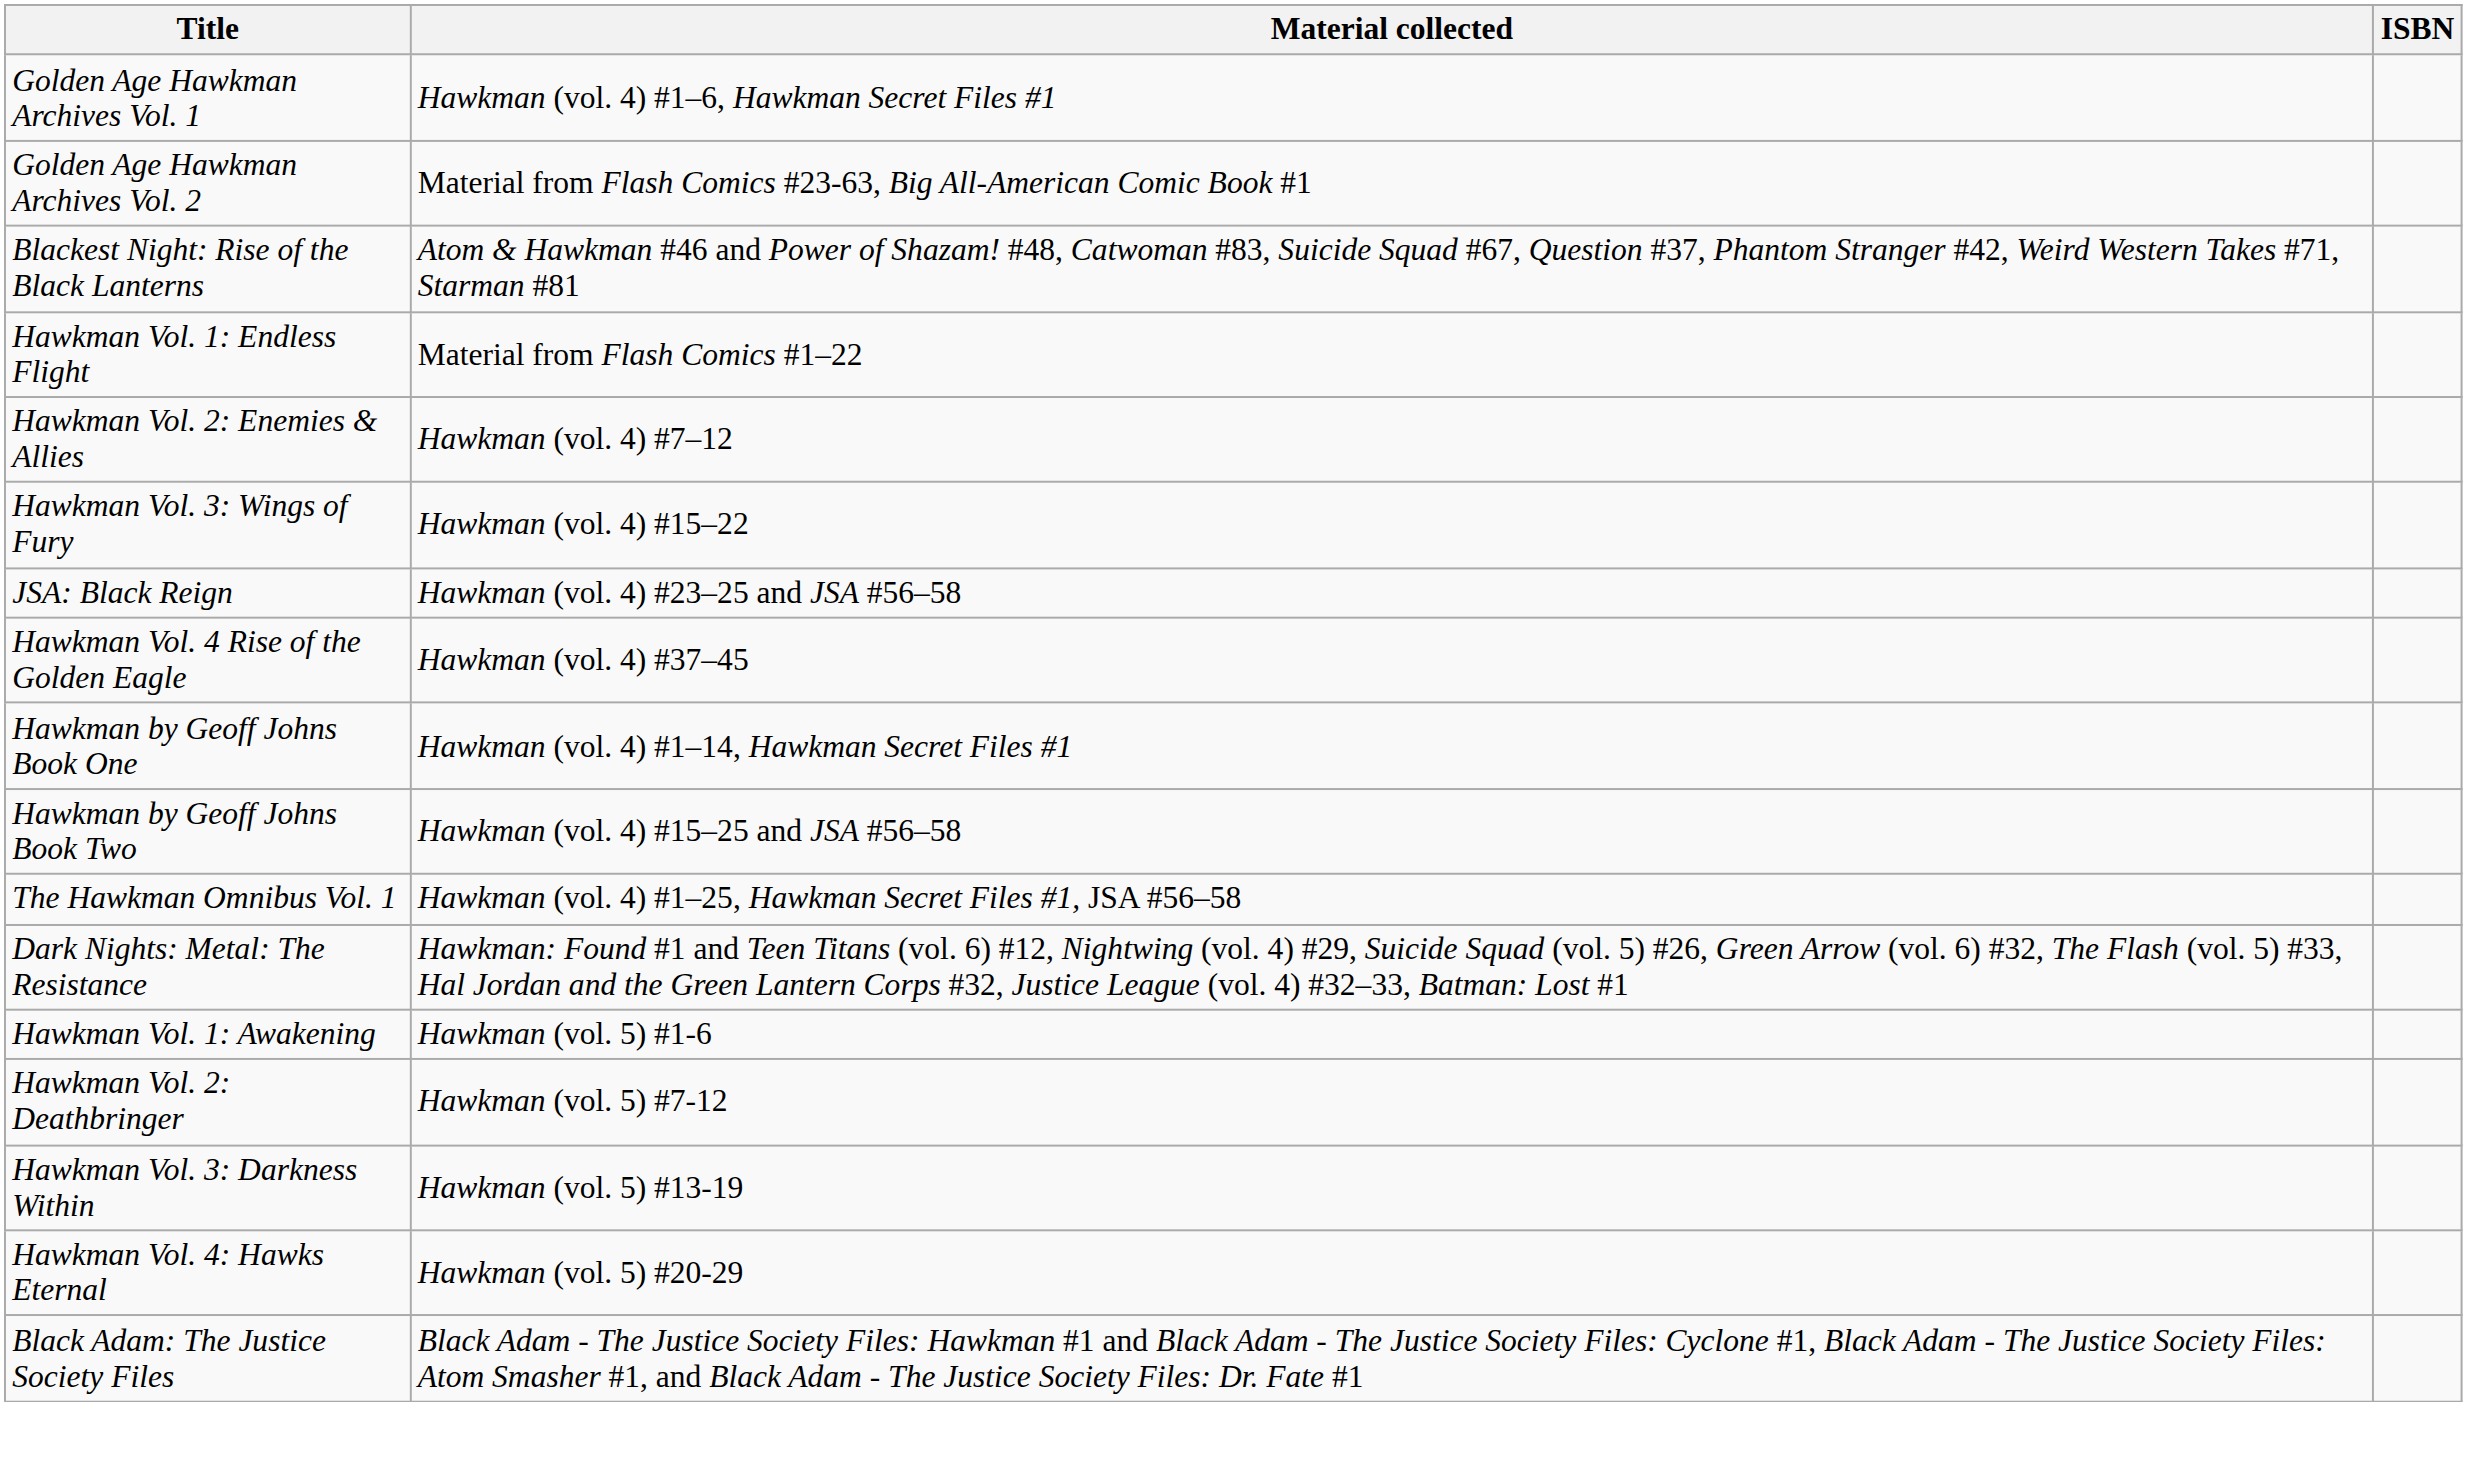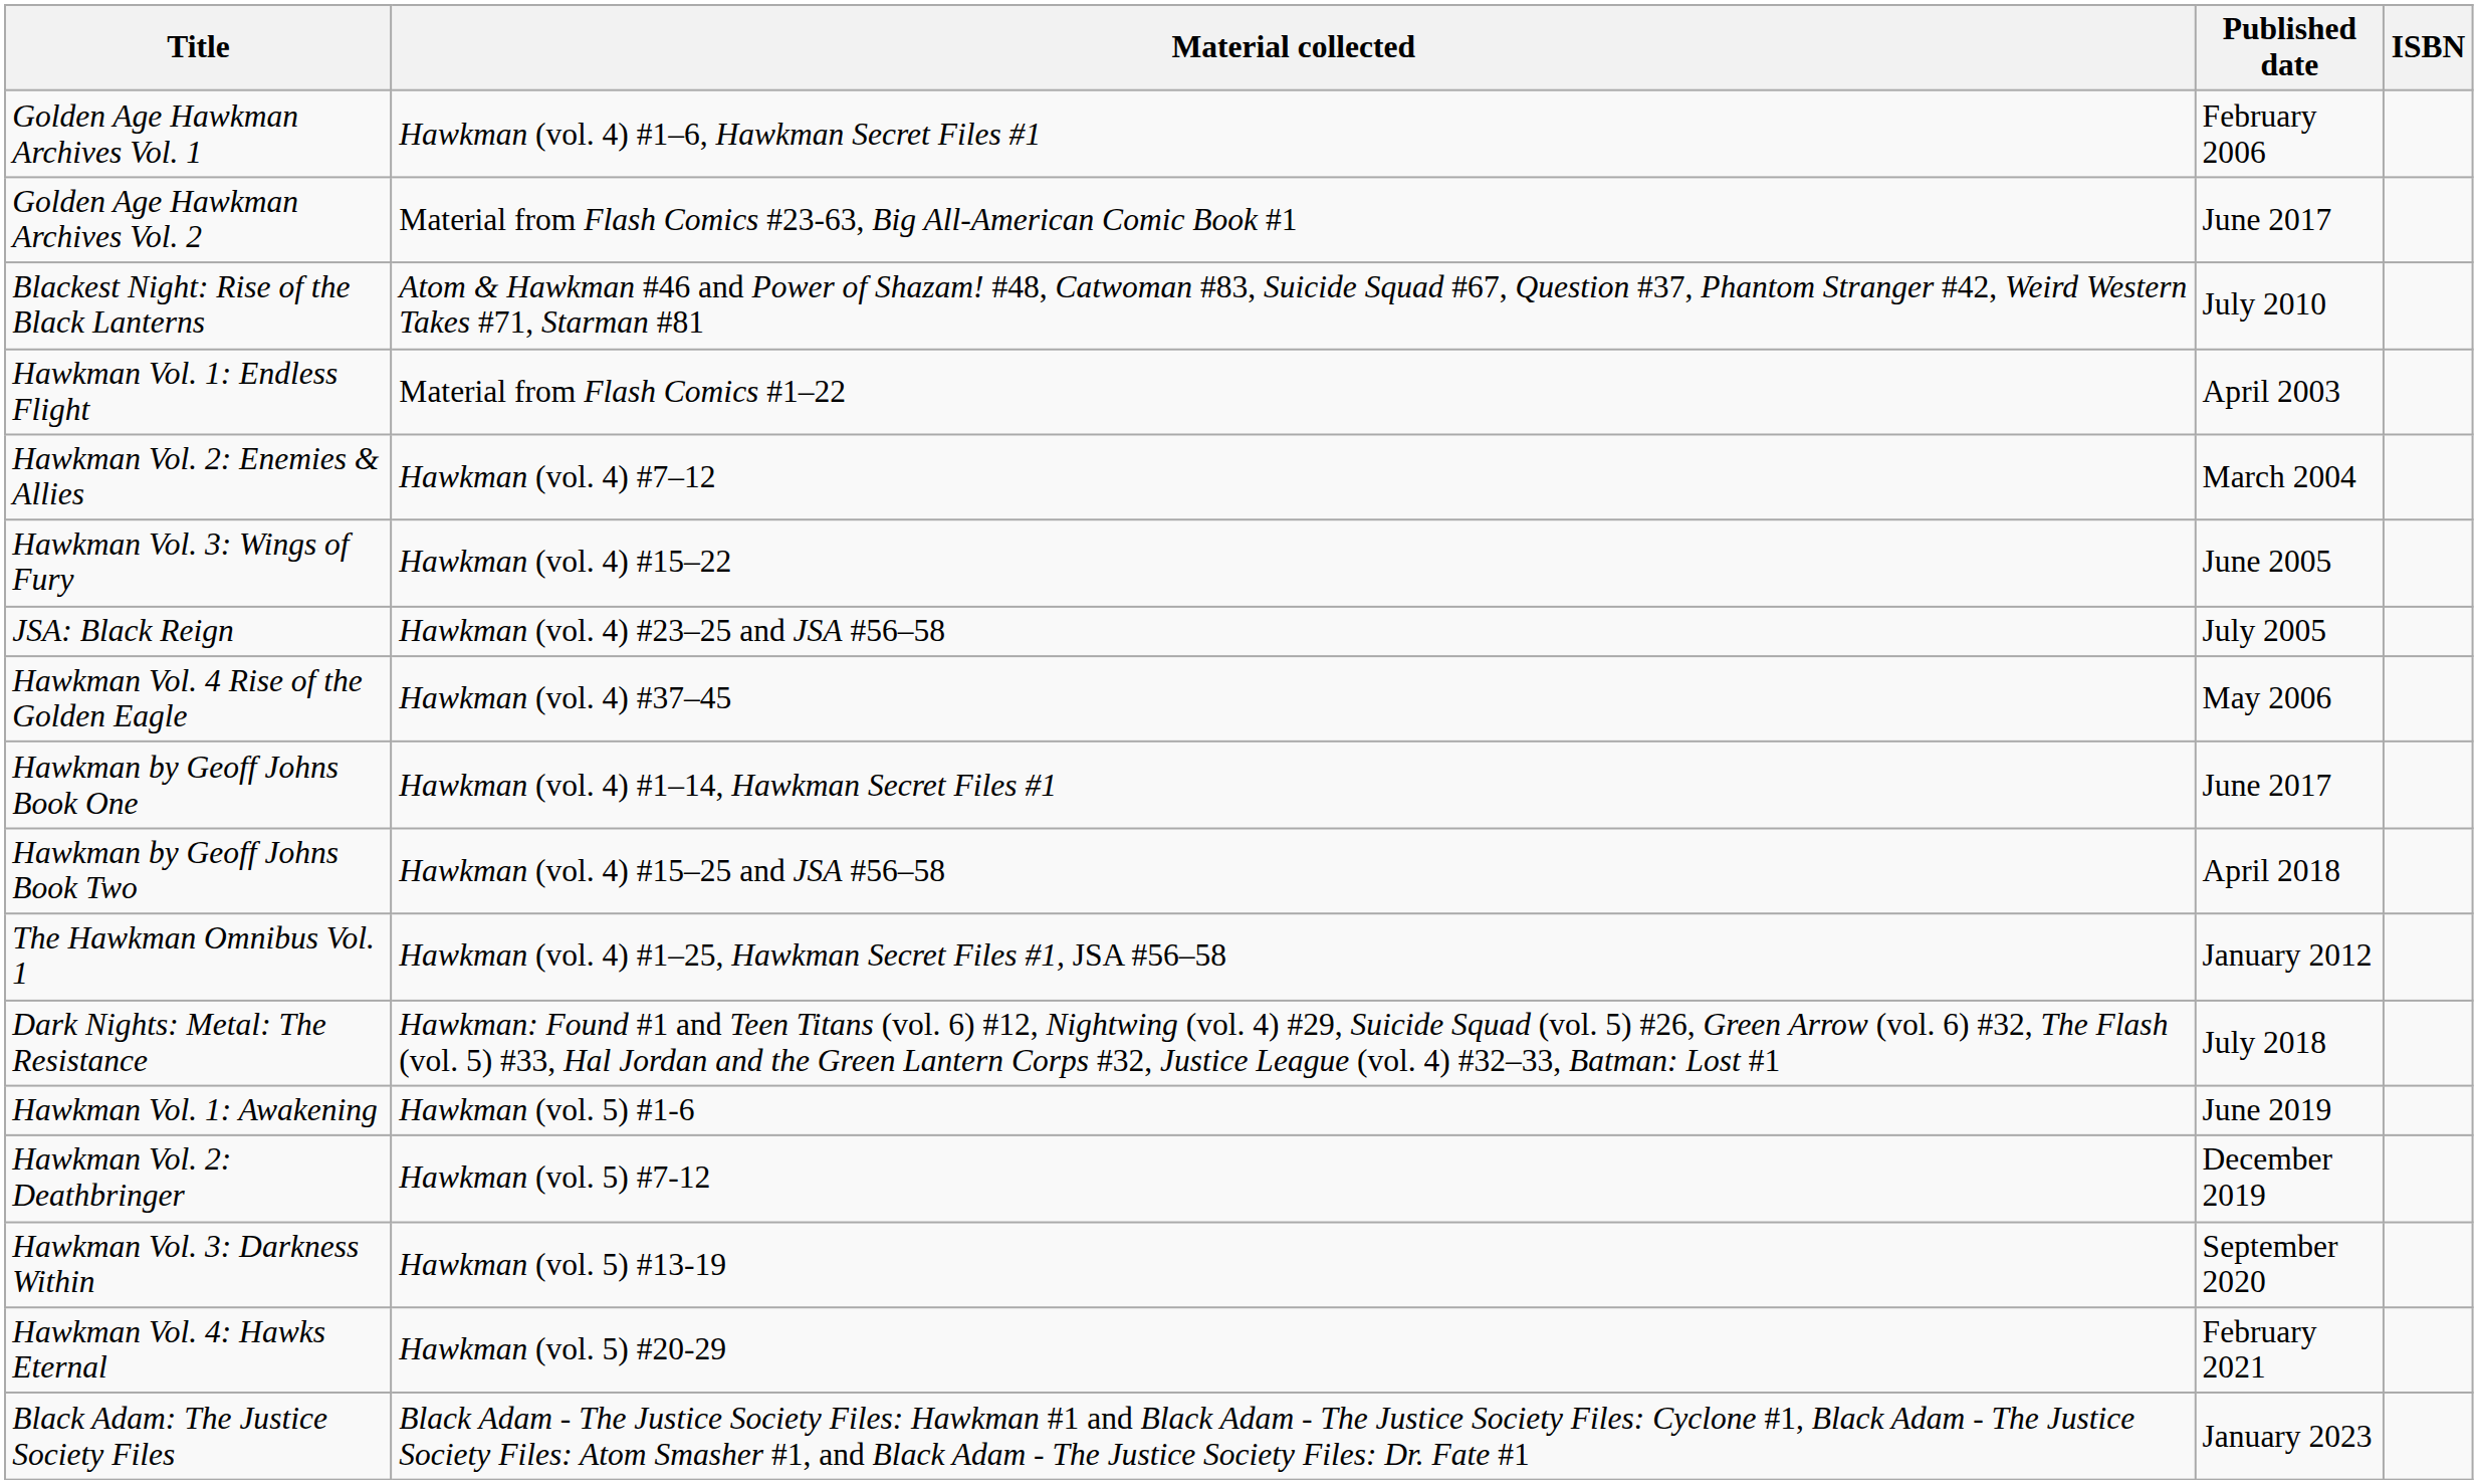+ column: Published date | February 2006 | June 2017 | July 2010 | April 2003 | March 2004 | June 2005 | July 2005 | May 2006 | June 2017 | April 2018 | January 2012 | July 2018 | June 2019 | December 2019 | September 2020 | February 2021 | January 2023
